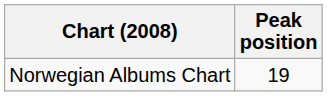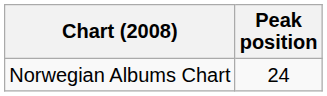Norwegian Albums Chart | Peak position: 19 -> 24
